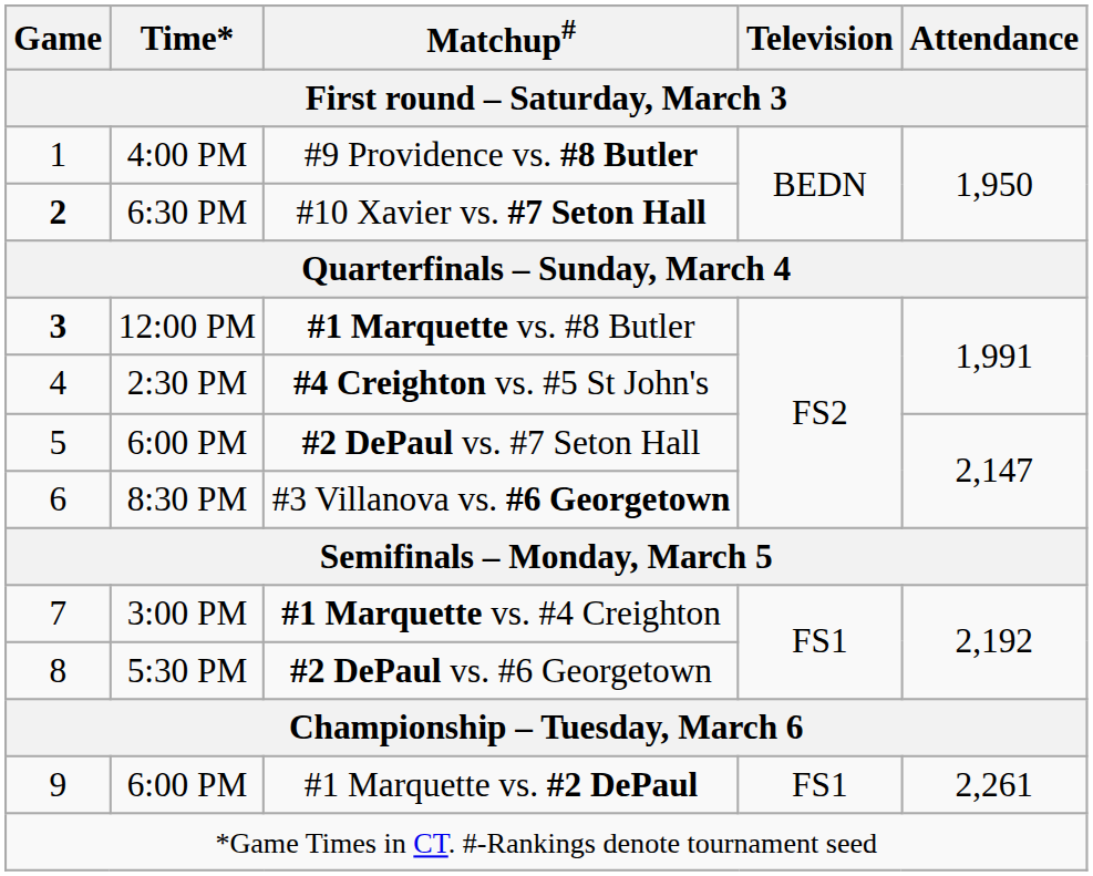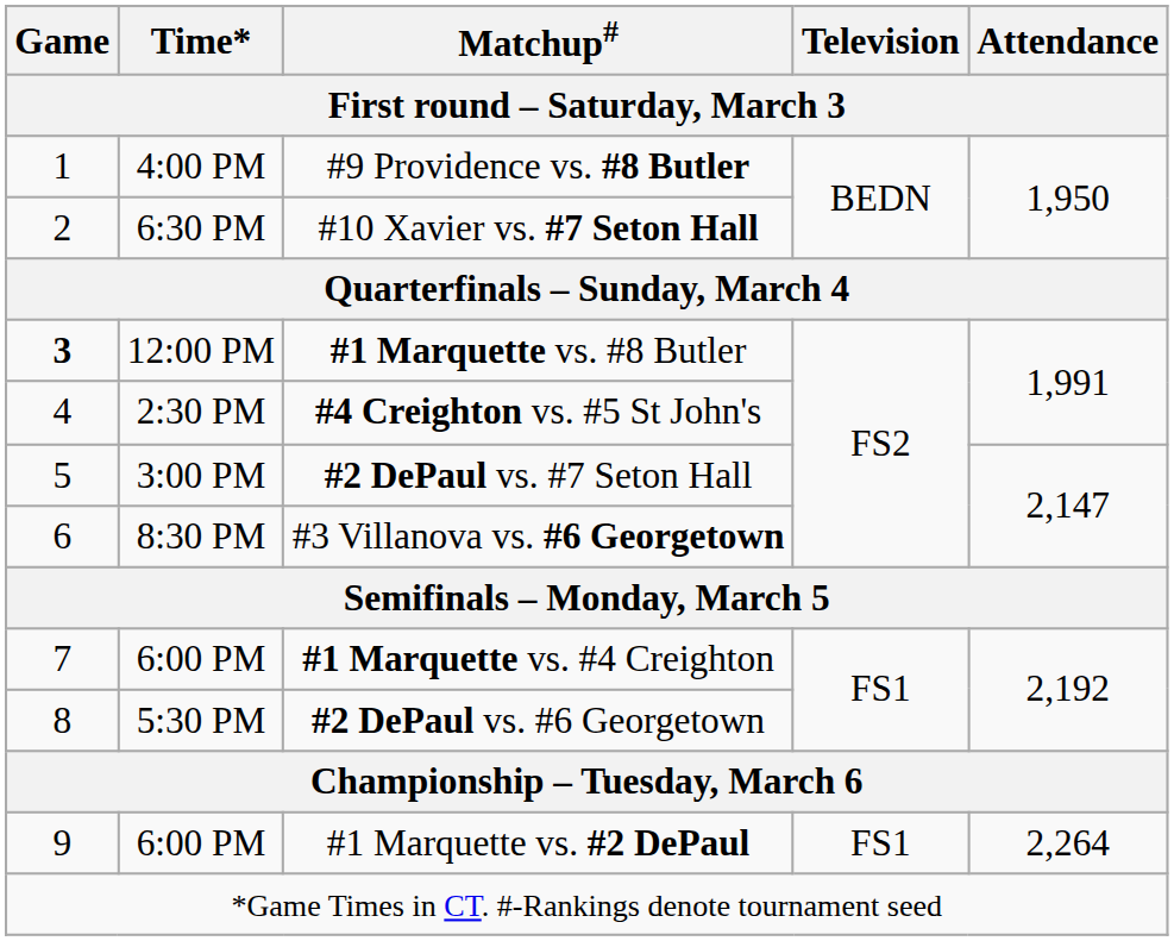#10 Xavier vs. #7 Seton Hall | Game / First round – Saturday, March 3: bold -> normal
#2 DePaul vs. #7 Seton Hall | Time* / First round – Saturday, March 3: 6:00 PM -> 3:00 PM
#1 Marquette vs. #4 Creighton | Time* / First round – Saturday, March 3: 3:00 PM -> 6:00 PM
#1 Marquette vs. #2 DePaul | Attendance / First round – Saturday, March 3: 2,261 -> 2,264
